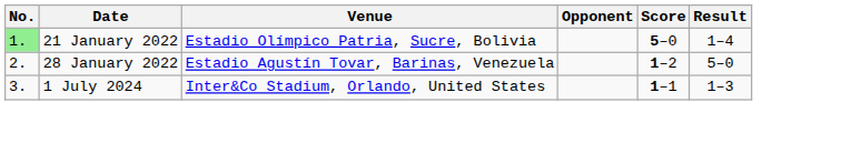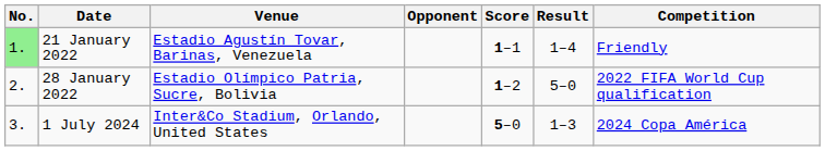+ column: Competition | Friendly | 2022 FIFA World Cup qualification | 2024 Copa América
21 January 2022 | Venue: Estadio Olímpico Patria, Sucre, Bolivia -> Estadio Agustín Tovar, Barinas, Venezuela
21 January 2022 | Score: 5–0 -> 1–1
28 January 2022 | Venue: Estadio Agustín Tovar, Barinas, Venezuela -> Estadio Olímpico Patria, Sucre, Bolivia
1 July 2024 | Score: 1–1 -> 5–0
